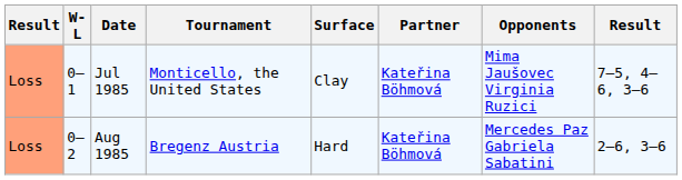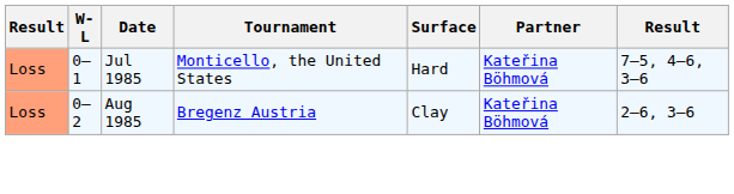- column: Opponents | Mima Jaušovec Virginia Ruzici | Mercedes Paz Gabriela Sabatini
Jul 1985 | Surface: Clay -> Hard
Aug 1985 | Surface: Hard -> Clay
